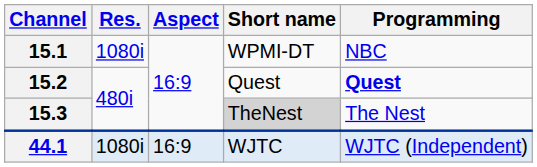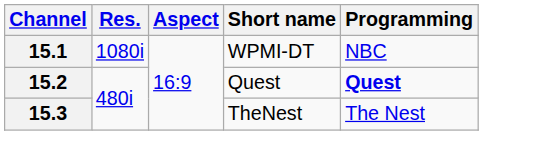15.3 | Short name: lightgrey background -> no background
- row: 44.1 | 1080i | 16:9 | WJTC | WJTC (Independent)
